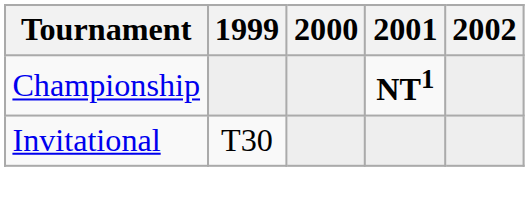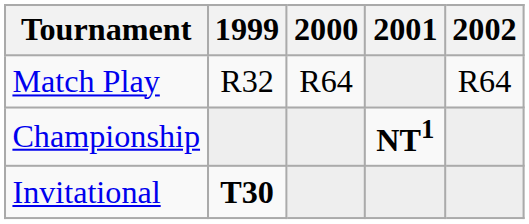+ row: Match Play | R32 | R64 | R64
Invitational | 1999: normal -> bold
